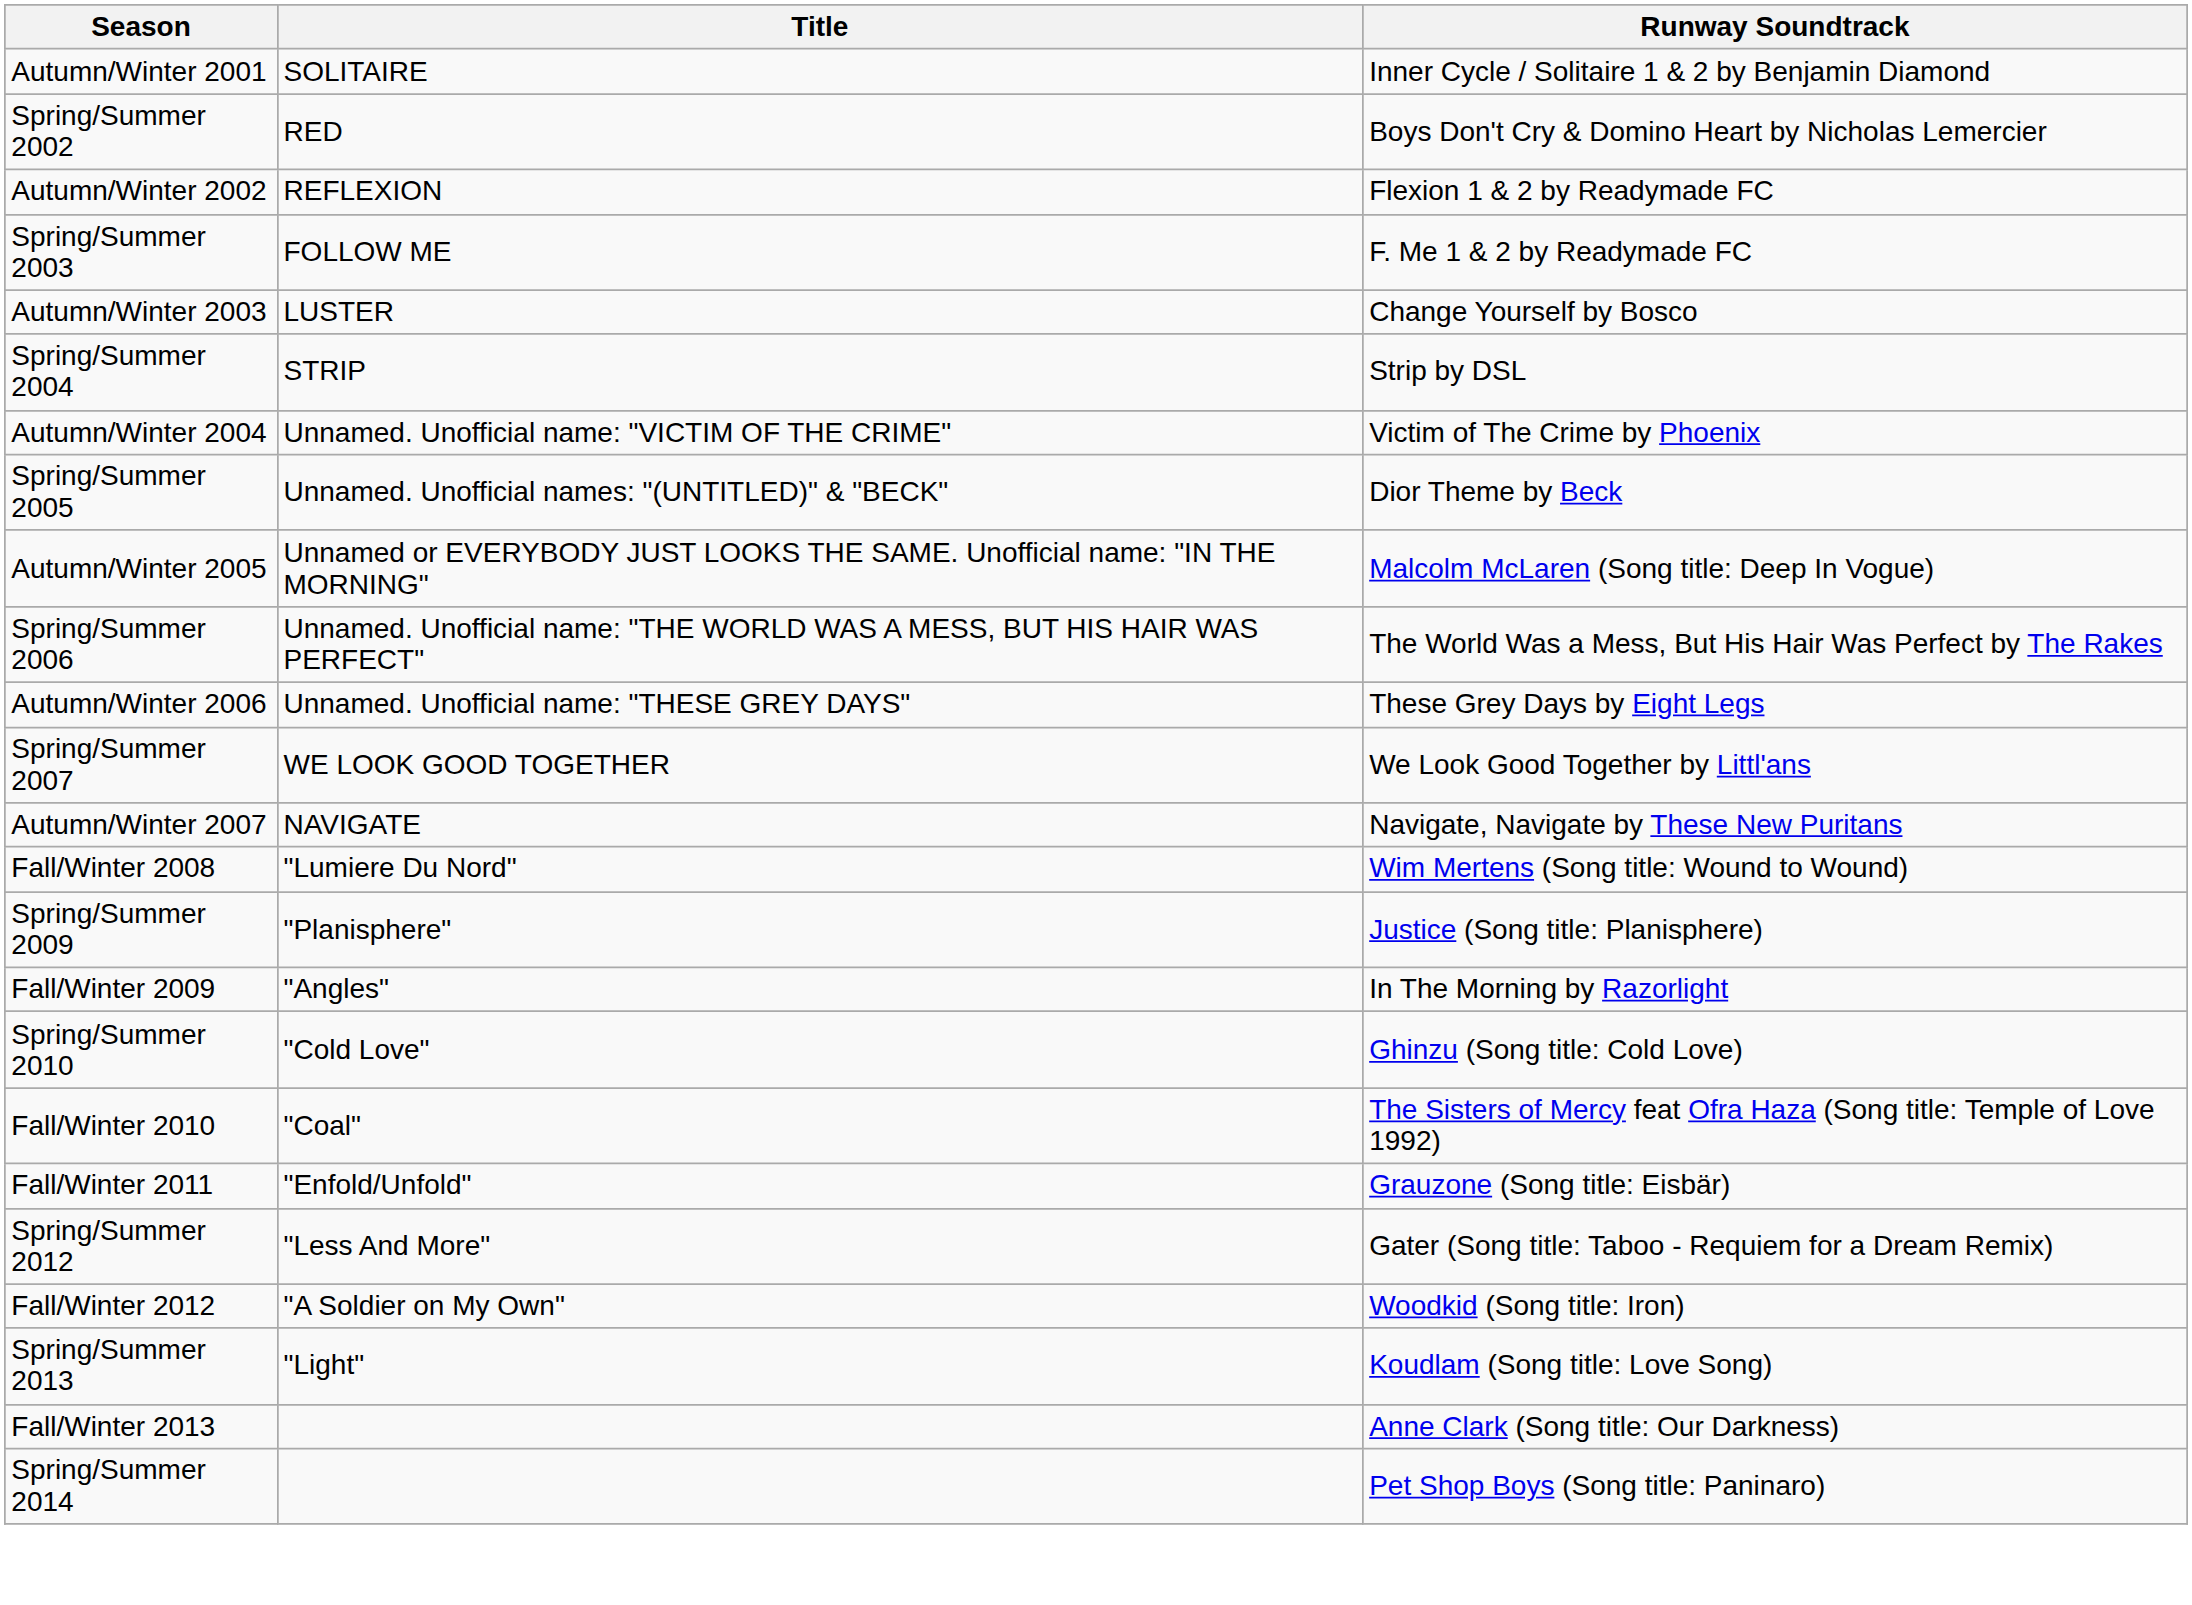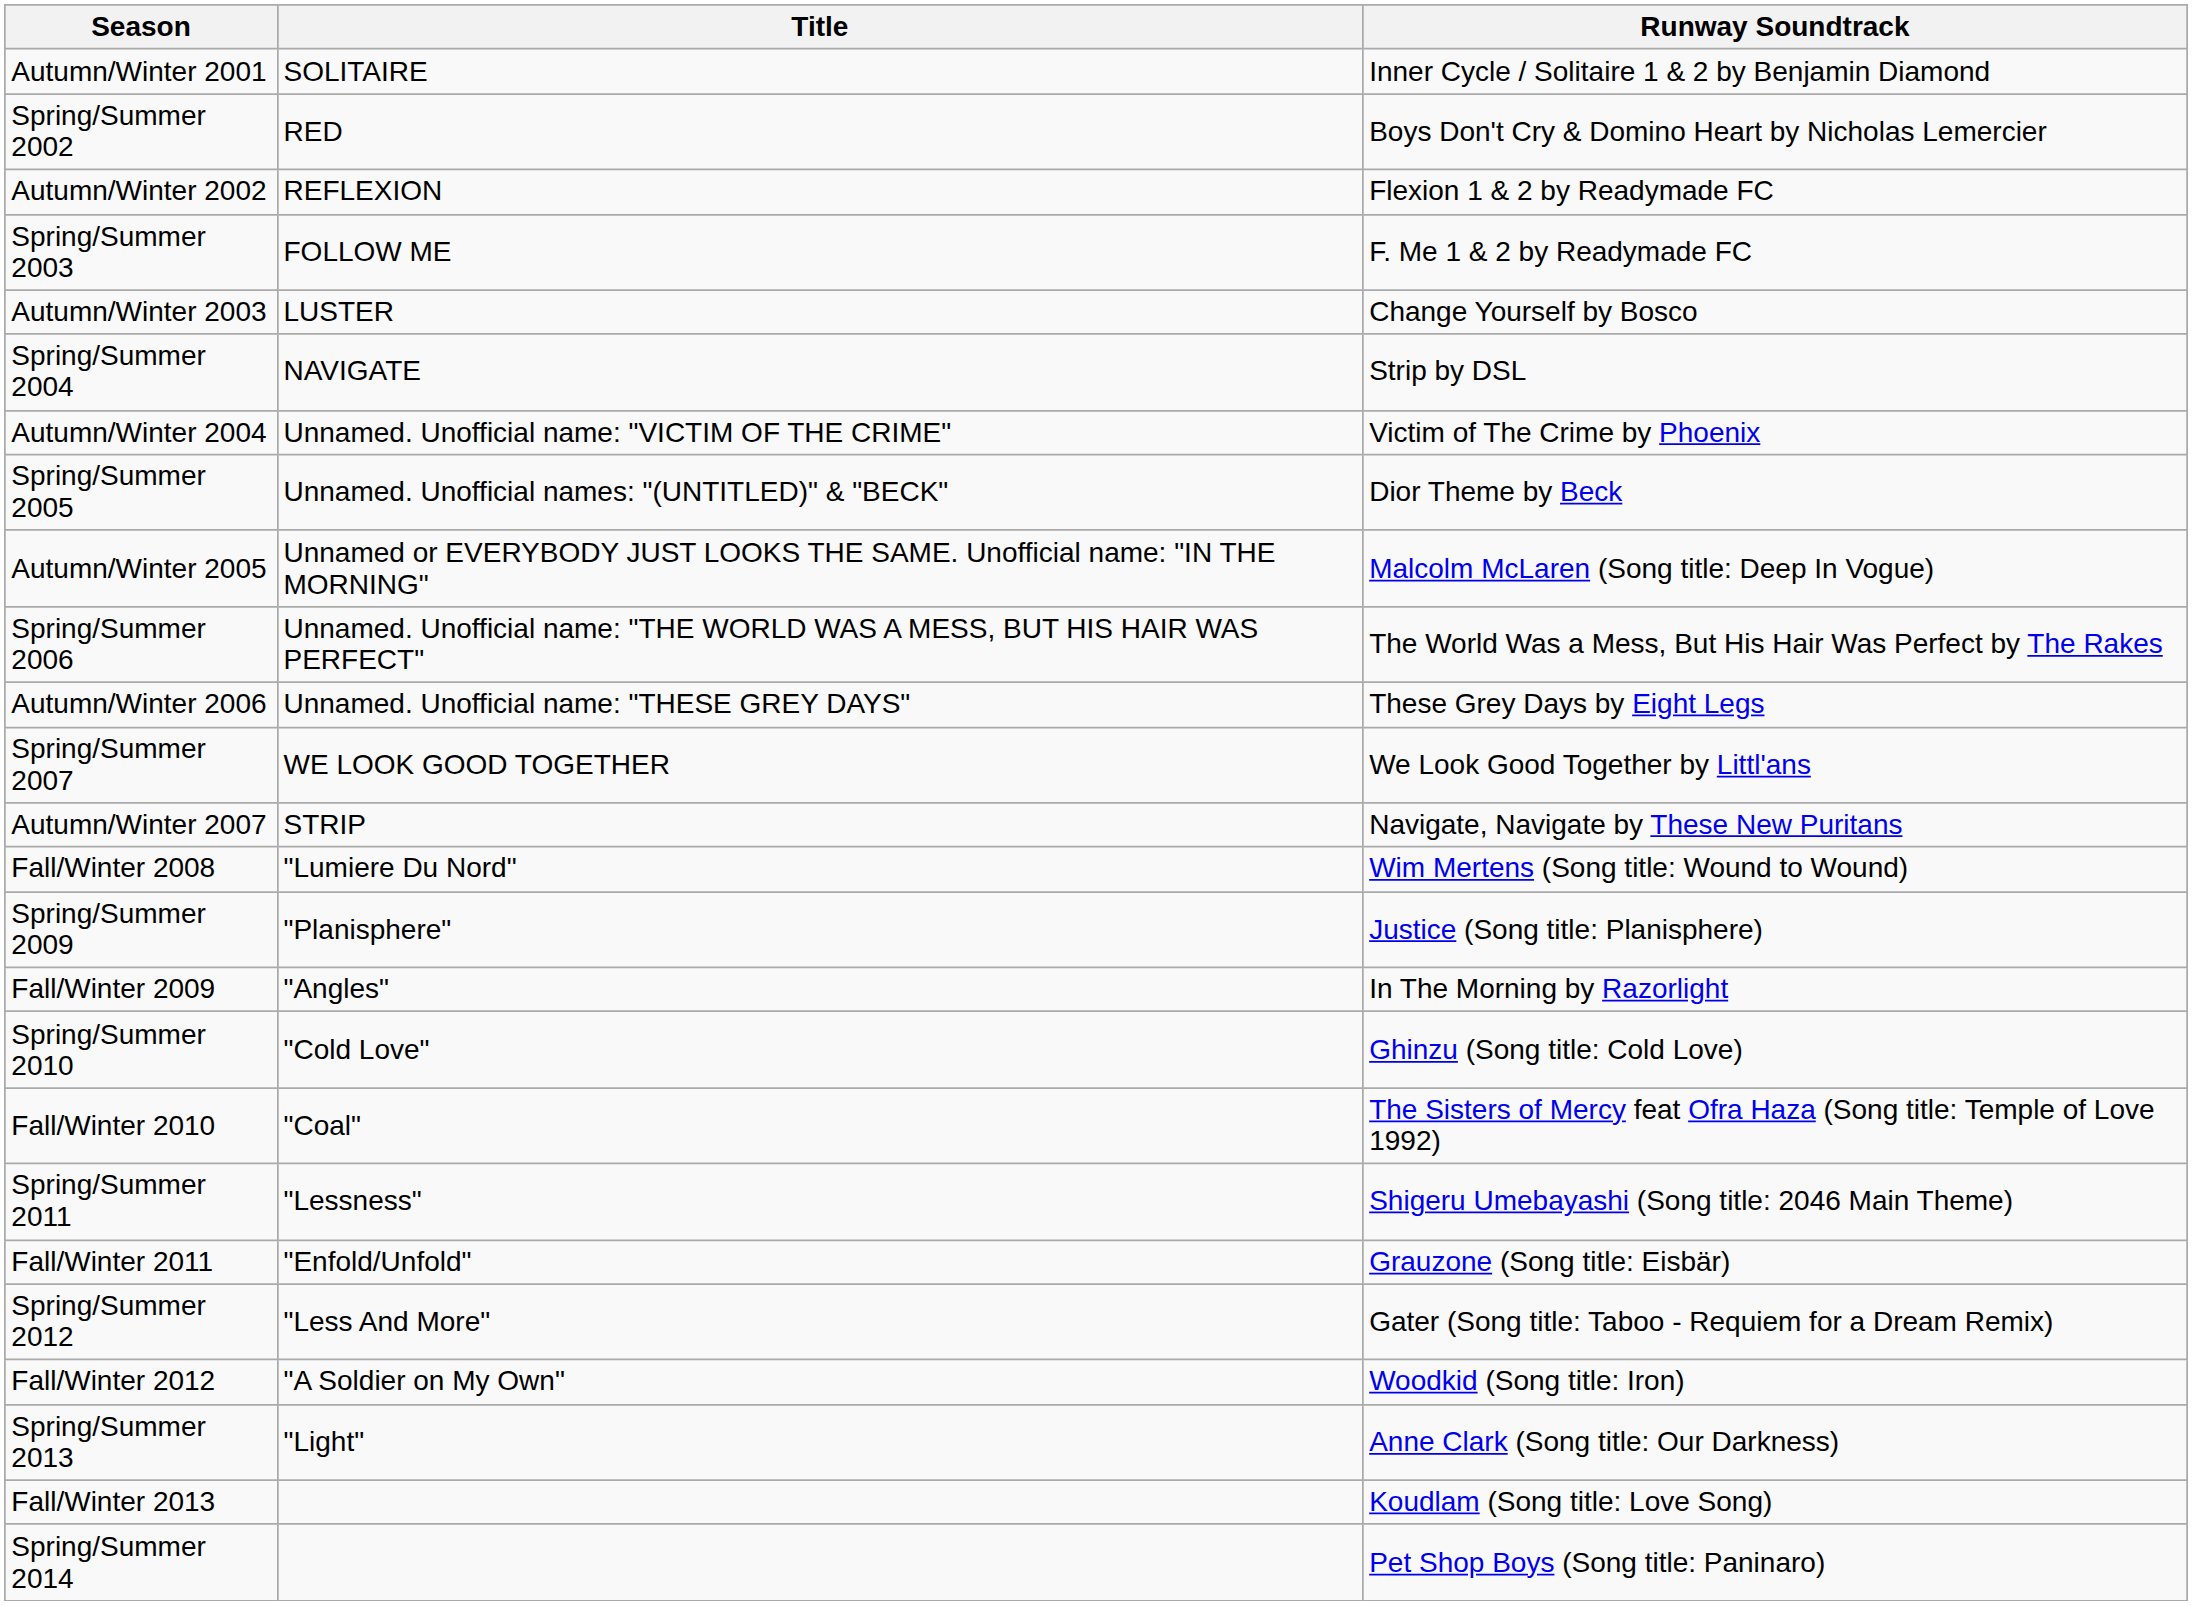Spring/Summer 2004 | Title: STRIP -> NAVIGATE
Autumn/Winter 2007 | Title: NAVIGATE -> STRIP
+ row: Spring/Summer 2011 | "Lessness" | Shigeru Umebayashi (Song title: 2046 Main Theme)
Spring/Summer 2013 | Runway Soundtrack: Koudlam (Song title: Love Song) -> Anne Clark (Song title: Our Darkness)
Fall/Winter 2013 | Runway Soundtrack: Anne Clark (Song title: Our Darkness) -> Koudlam (Song title: Love Song)
